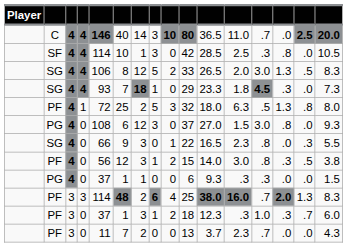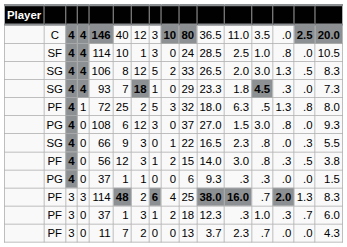C | column 7: 14 -> 12
C | column 13: .7 -> 3.5
SF | column 10: 42 -> 24
SF | column 13: .3 -> 1.0
